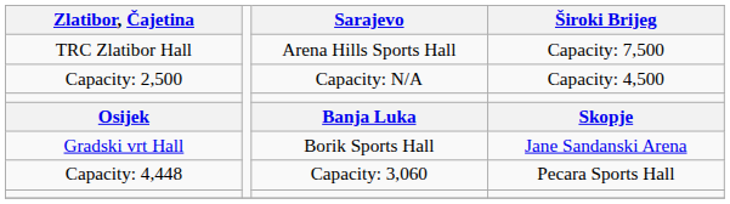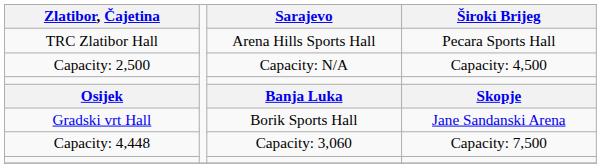TRC Zlatibor Hall | Široki Brijeg: Capacity: 7,500 -> Pecara Sports Hall
Capacity: 4,448 | Široki Brijeg: Pecara Sports Hall -> Capacity: 7,500
